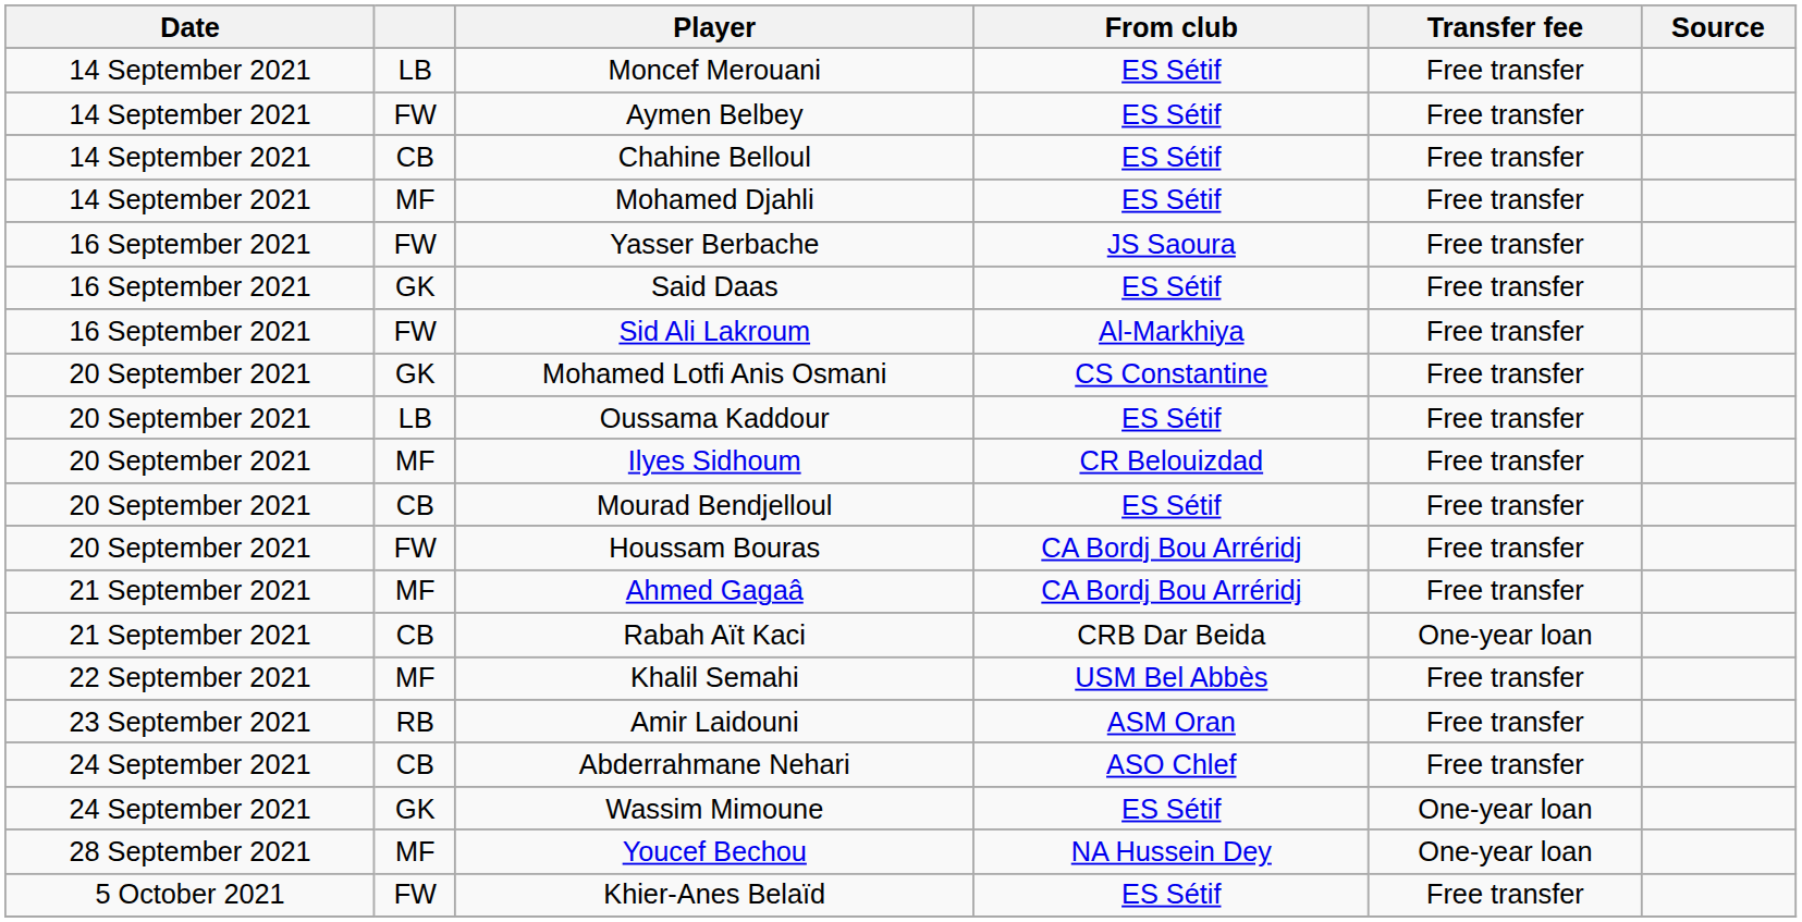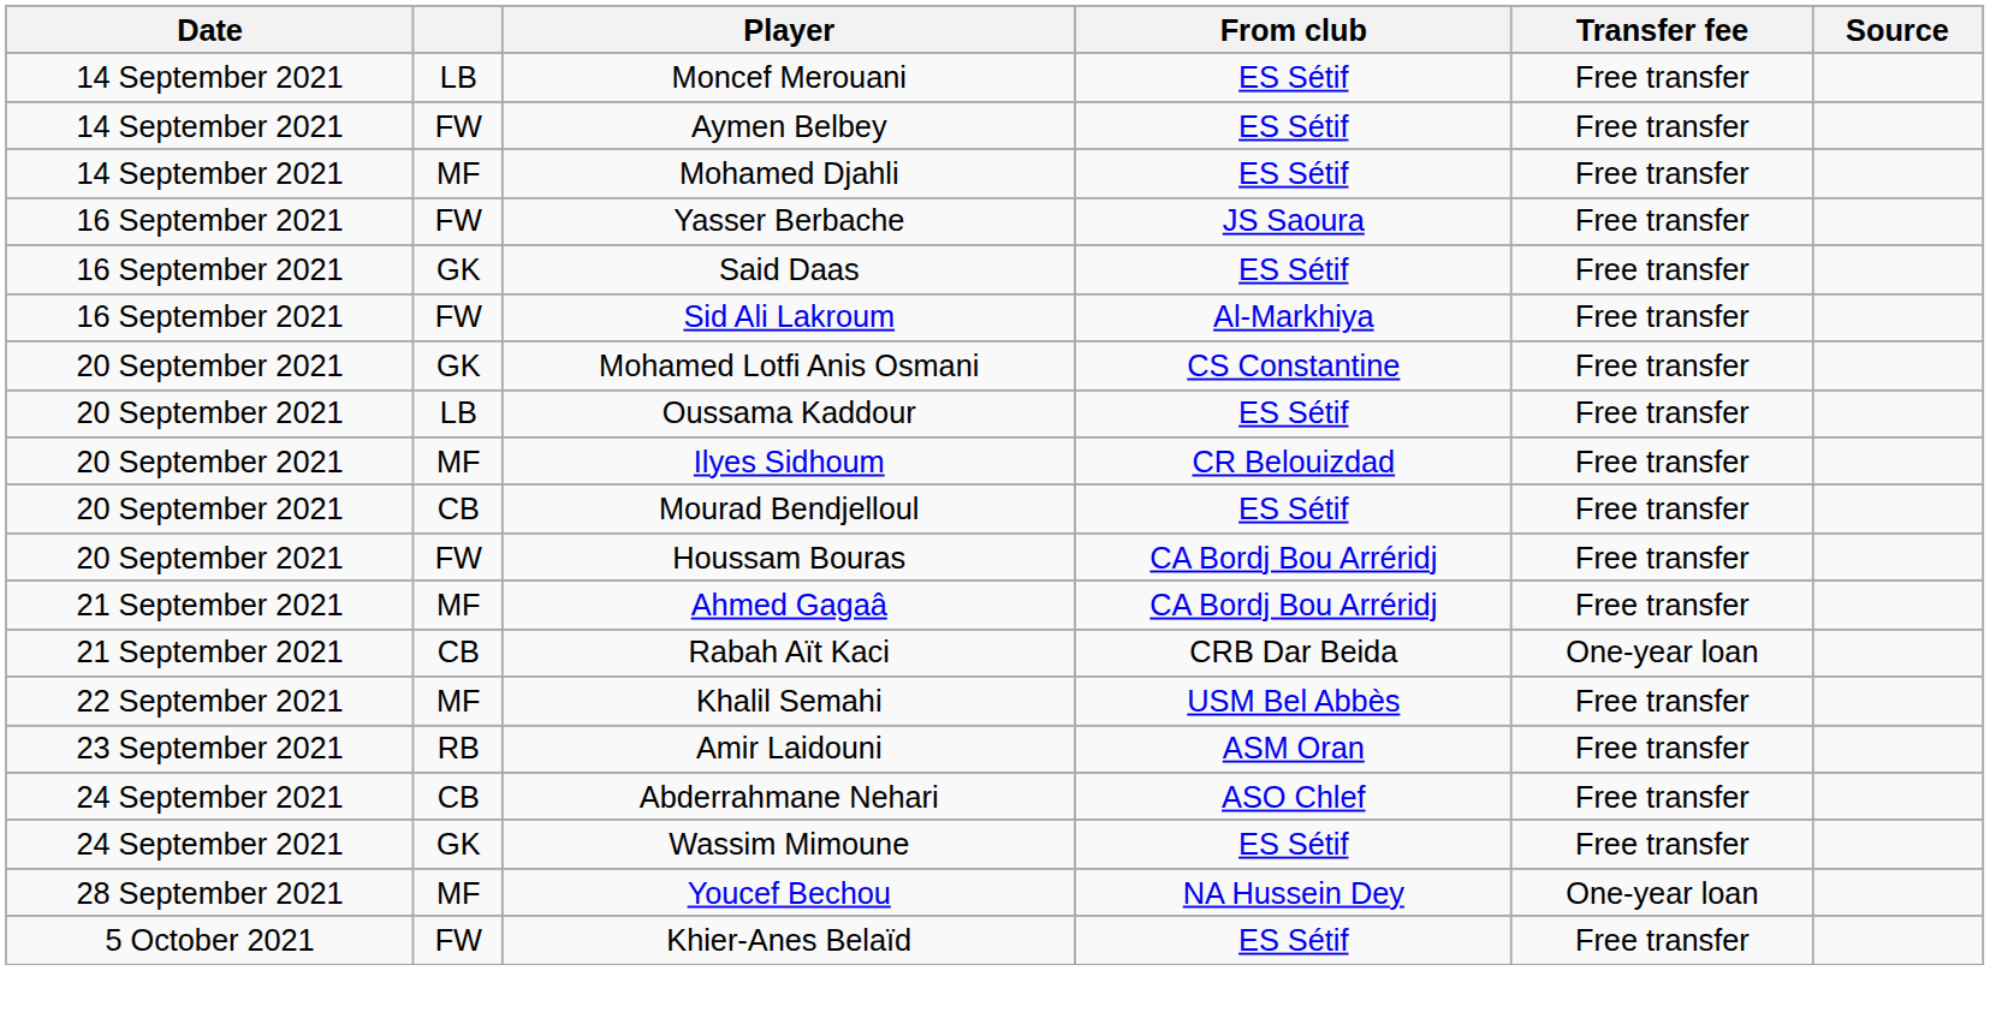- row: 14 September 2021 | CB | Chahine Belloul | ES Sétif | Free transfer
Wassim Mimoune | Transfer fee: One-year loan -> Free transfer
